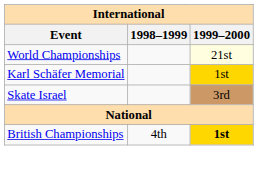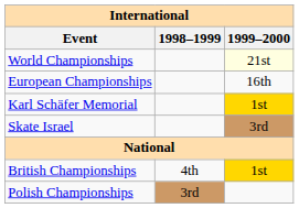+ row: European Championships | 16th
British Championships | 1999–2000: bold -> normal
+ row: Polish Championships | 3rd
